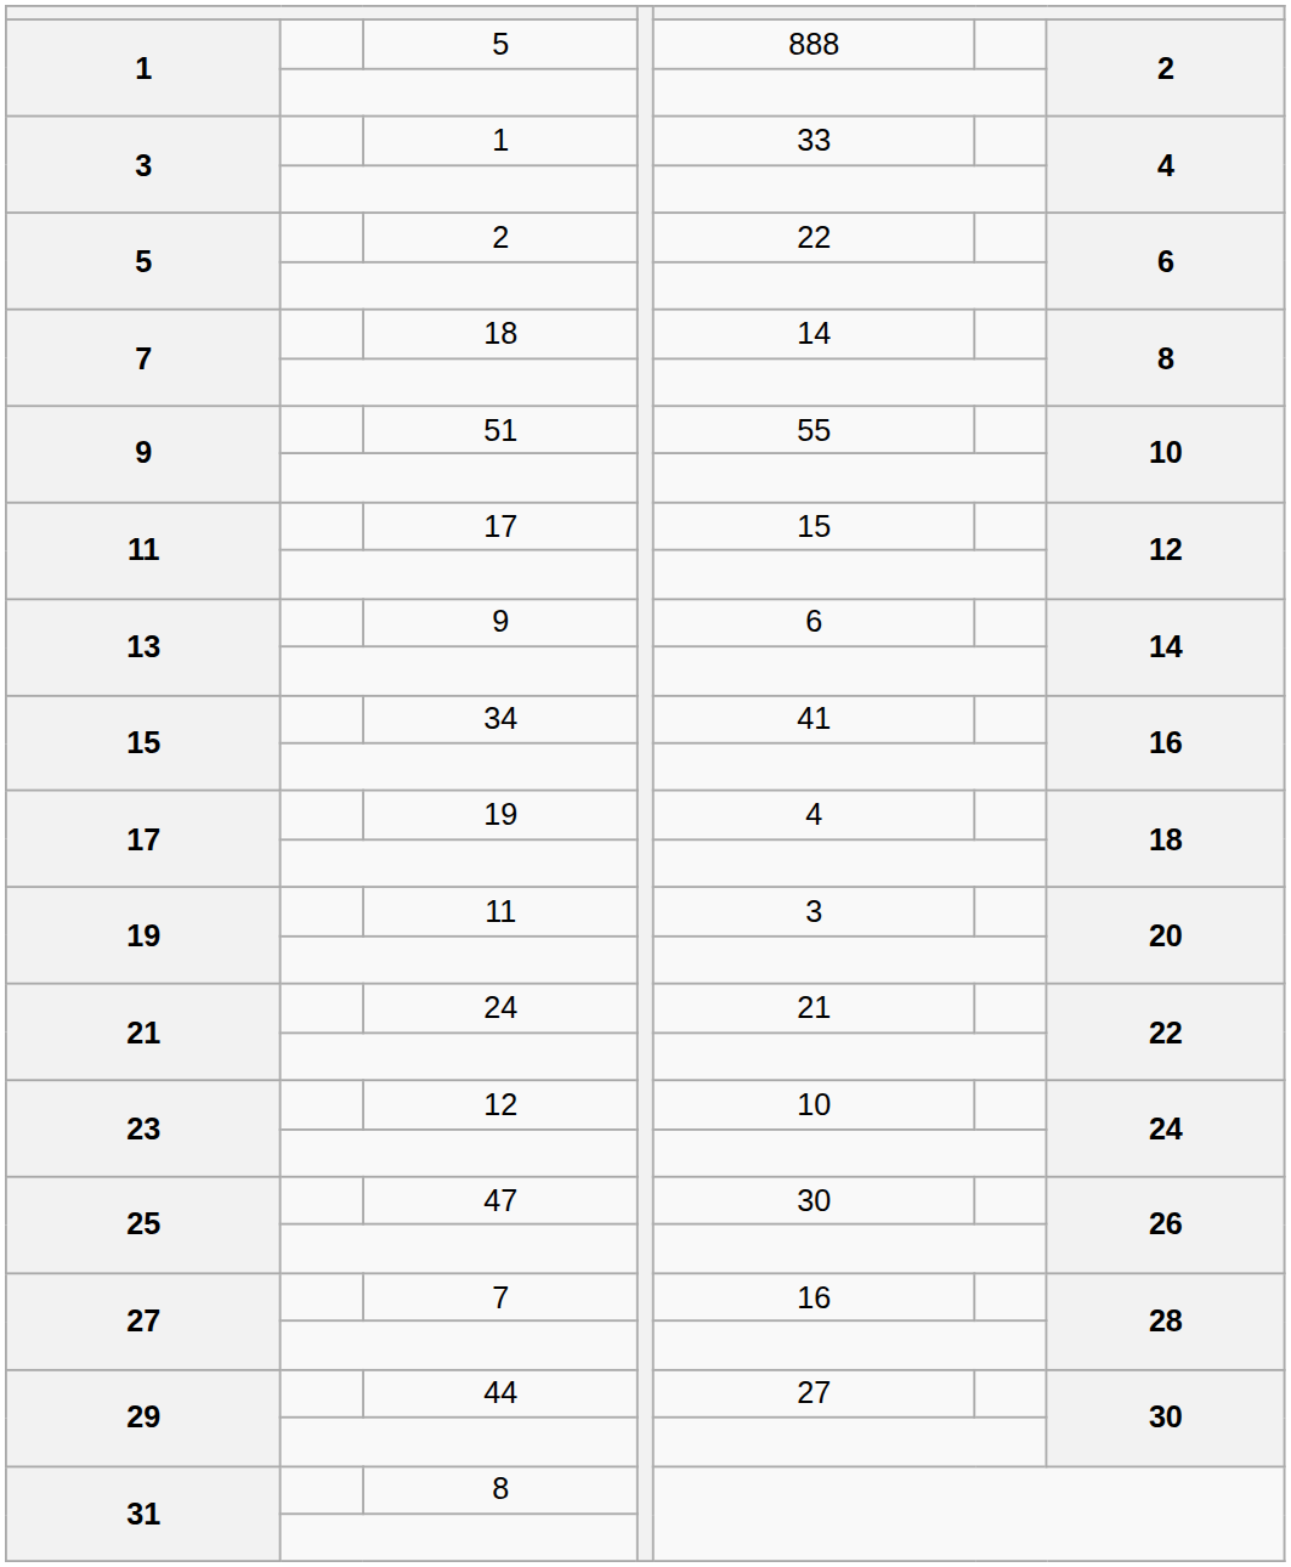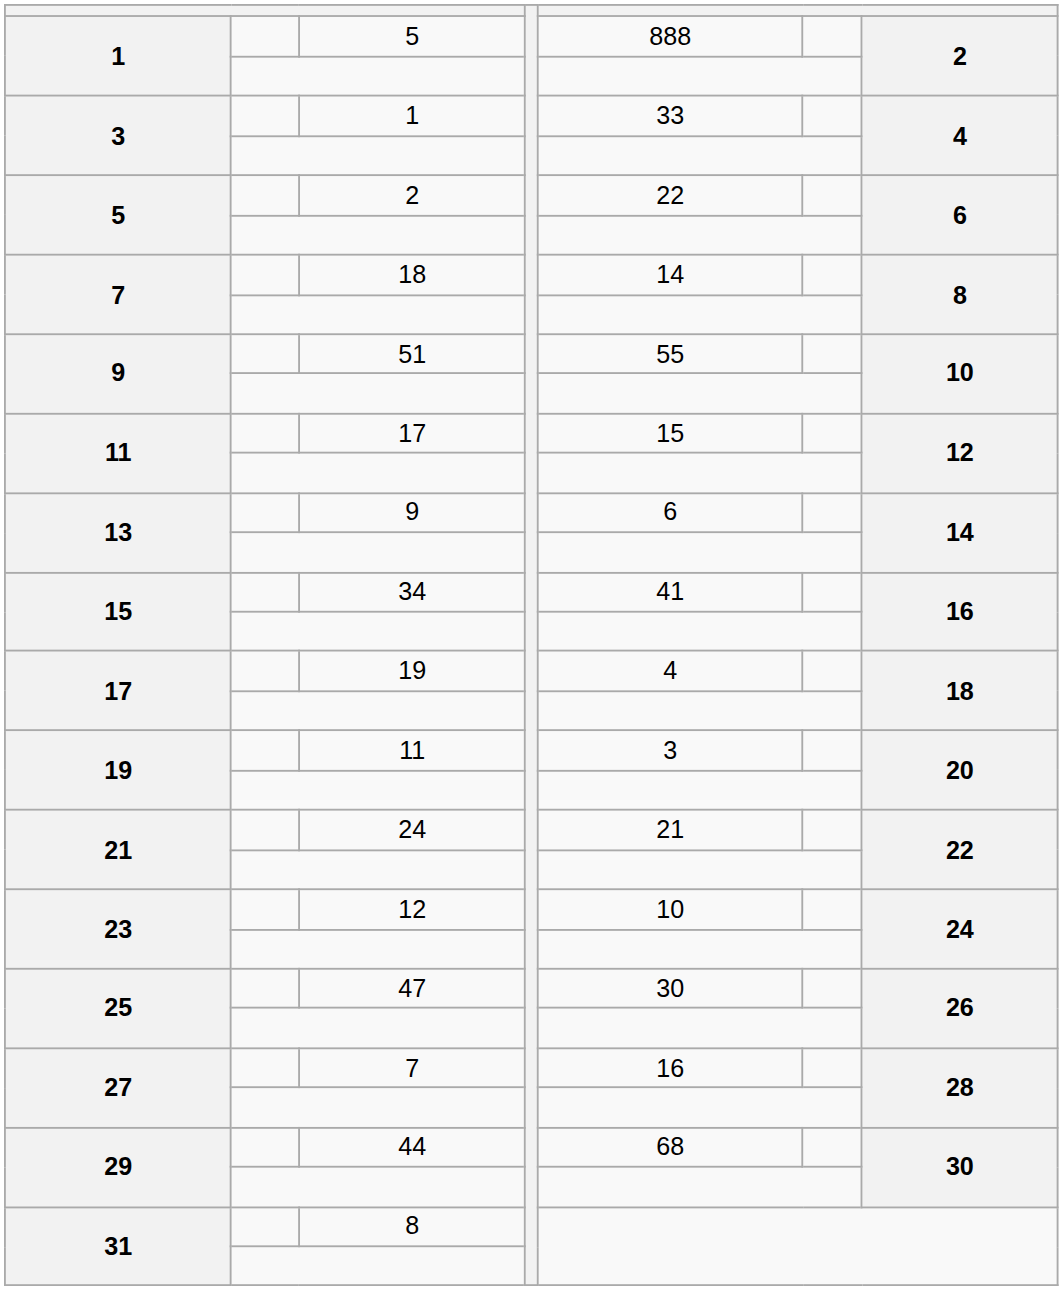44 | column 5: 27 -> 68
